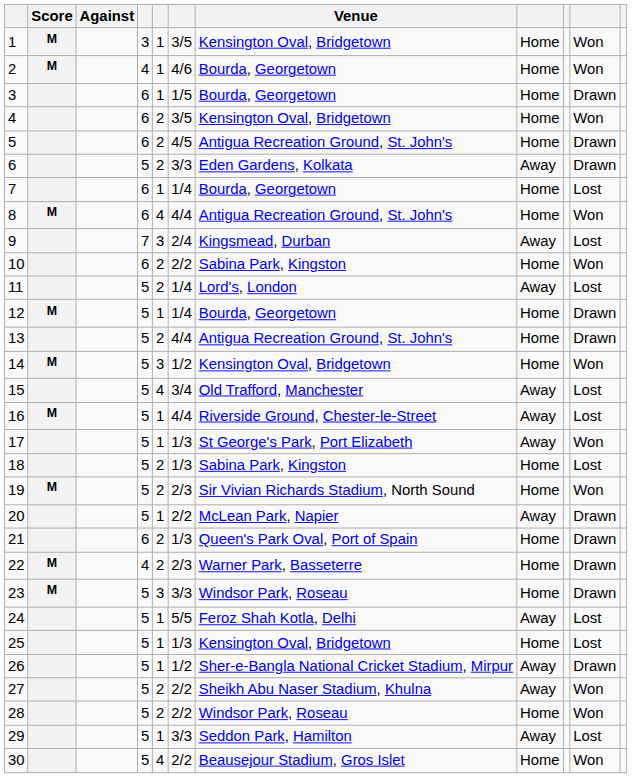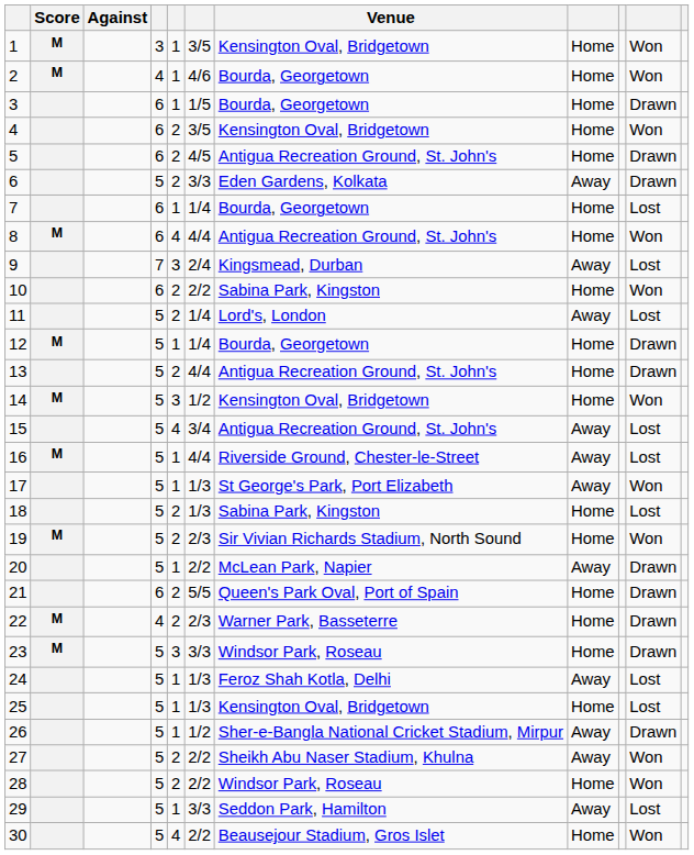15 | Venue: Old Trafford, Manchester -> Antigua Recreation Ground, St. John's
21 | column 6: 1/3 -> 5/5
24 | column 6: 5/5 -> 1/3
